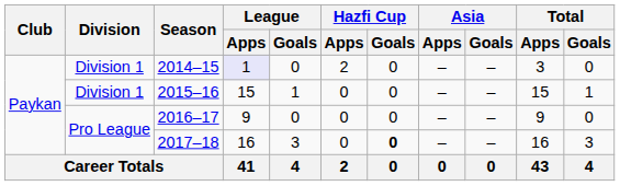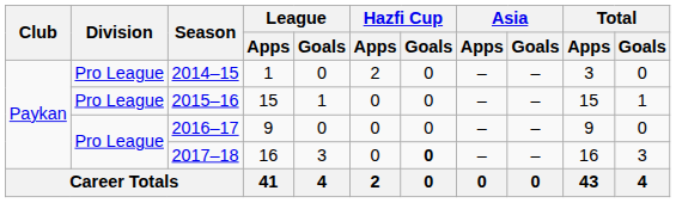2014–15 | Division: Division 1 -> Pro League
2014–15 | League / Apps: lavender background -> no background
2015–16 | Division: Division 1 -> Pro League
